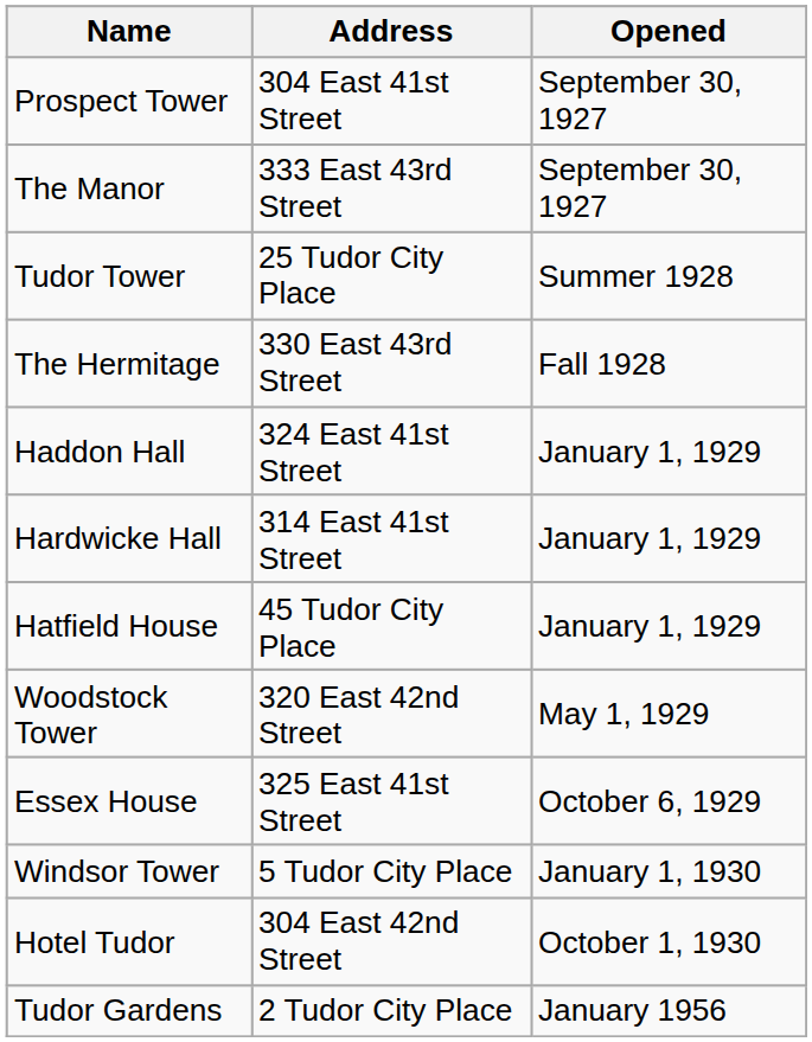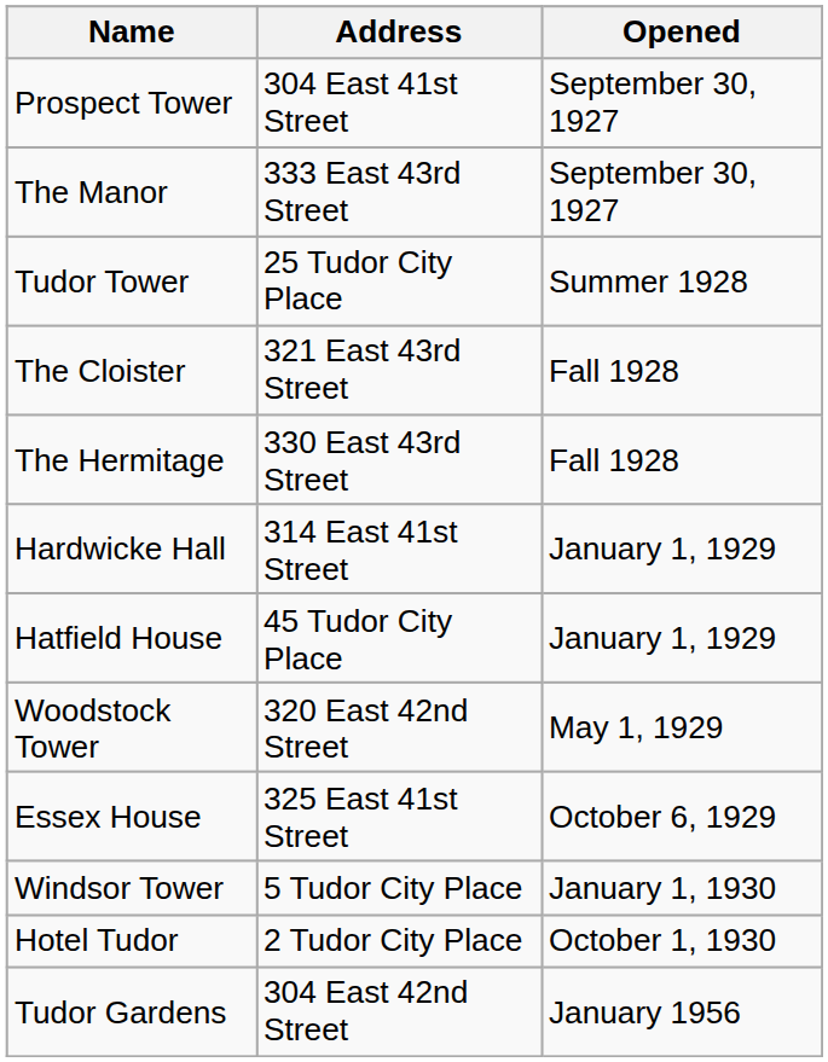+ row: The Cloister | 321 East 43rd Street | Fall 1928
- row: Haddon Hall | 324 East 41st Street | January 1, 1929
Hotel Tudor | Address: 304 East 42nd Street -> 2 Tudor City Place
Tudor Gardens | Address: 2 Tudor City Place -> 304 East 42nd Street
